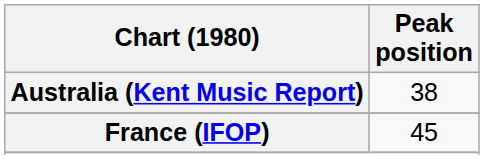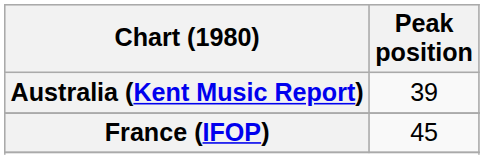Australia (Kent Music Report) | Peak position: 38 -> 39
